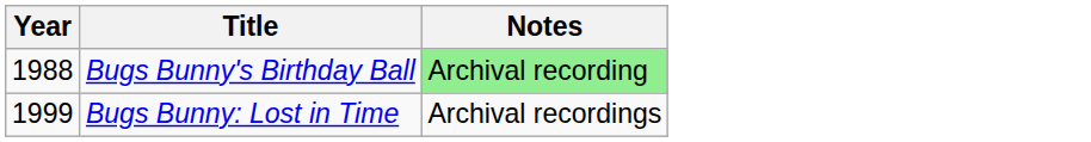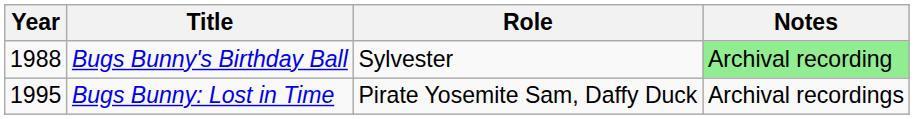+ column: Role | Sylvester | Pirate Yosemite Sam, Daffy Duck
Bugs Bunny: Lost in Time | Year: 1999 -> 1995
